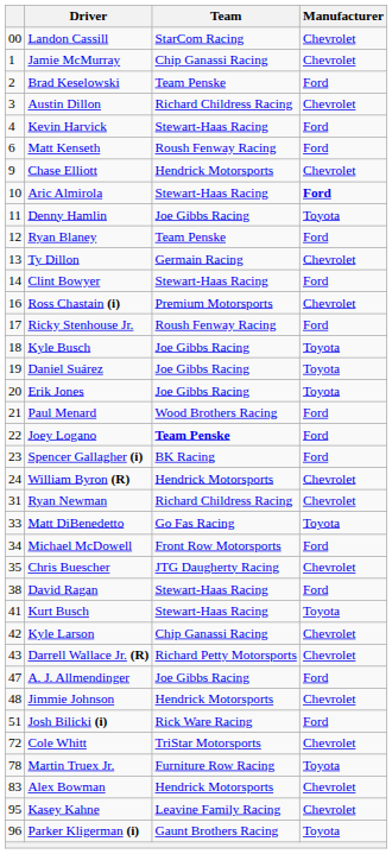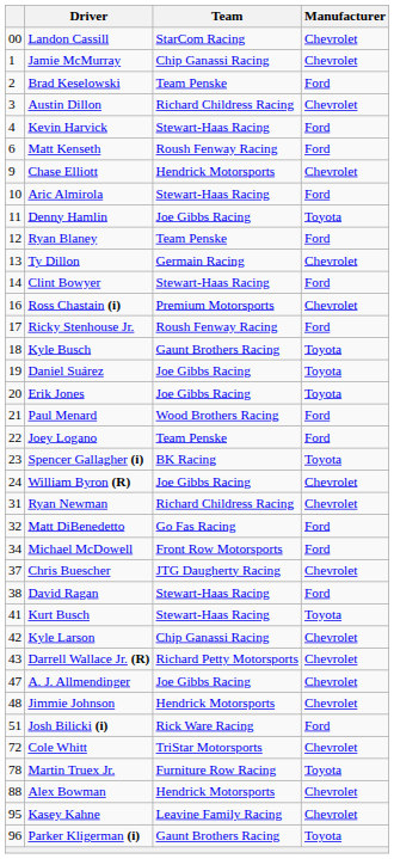Aric Almirola | Manufacturer: bold -> normal
Kyle Busch | Team: Joe Gibbs Racing -> Gaunt Brothers Racing
Joey Logano | Team: bold -> normal
Spencer Gallagher (i) | Manufacturer: Ford -> Toyota
William Byron (R) | Team: Hendrick Motorsports -> Joe Gibbs Racing
Matt DiBenedetto | column 1: 33 -> 32
Matt DiBenedetto | Manufacturer: Toyota -> Ford
Chris Buescher | column 1: 35 -> 37
A. J. Allmendinger | Manufacturer: Ford -> Chevrolet
Alex Bowman | column 1: 83 -> 88
